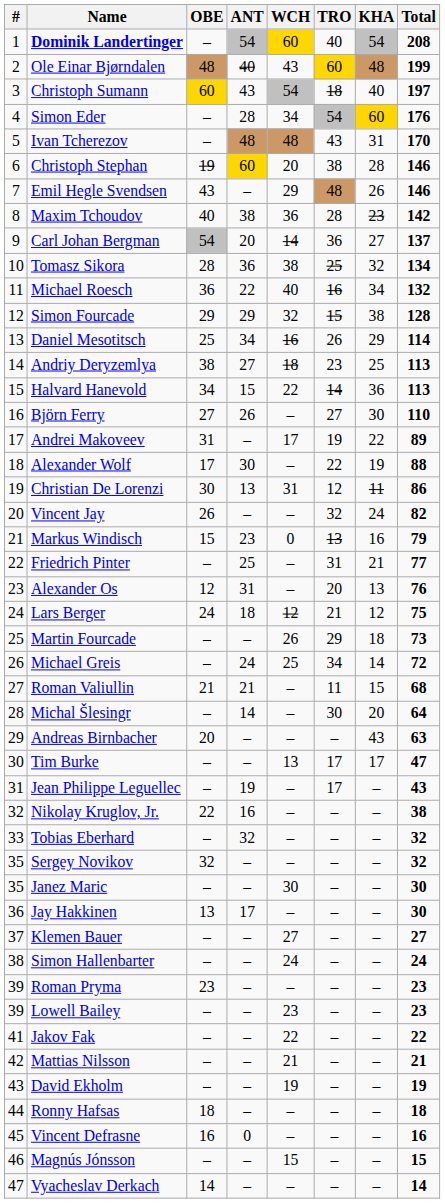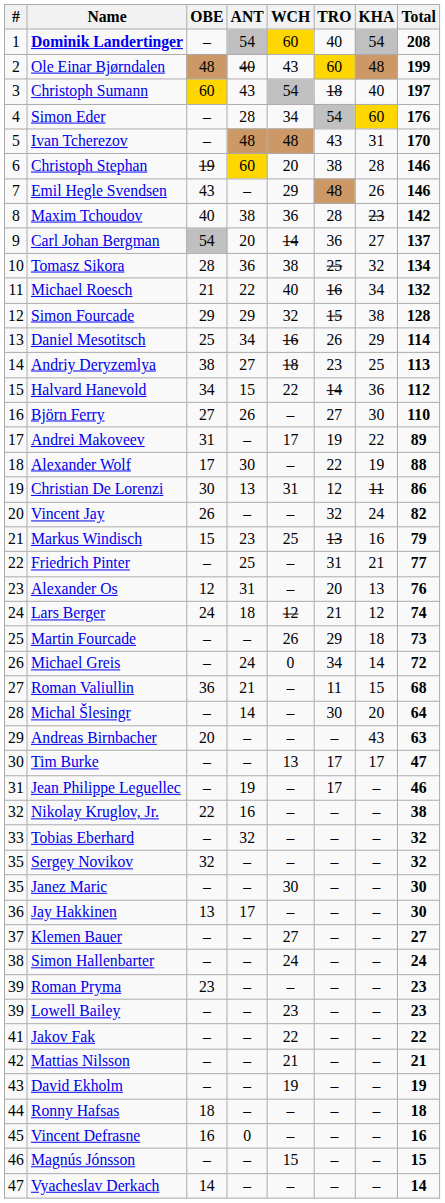Michael Roesch | OBE: 36 -> 21
Halvard Hanevold | Total: 113 -> 112
Markus Windisch | WCH: 0 -> 25
Lars Berger | Total: 75 -> 74
Michael Greis | WCH: 25 -> 0
Roman Valiullin | OBE: 21 -> 36
Jean Philippe Leguellec | Total: 43 -> 46
